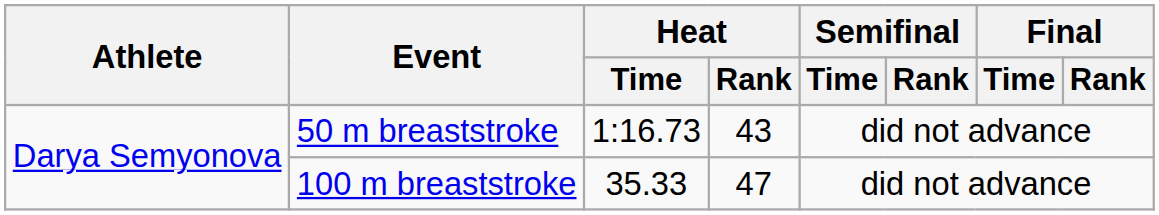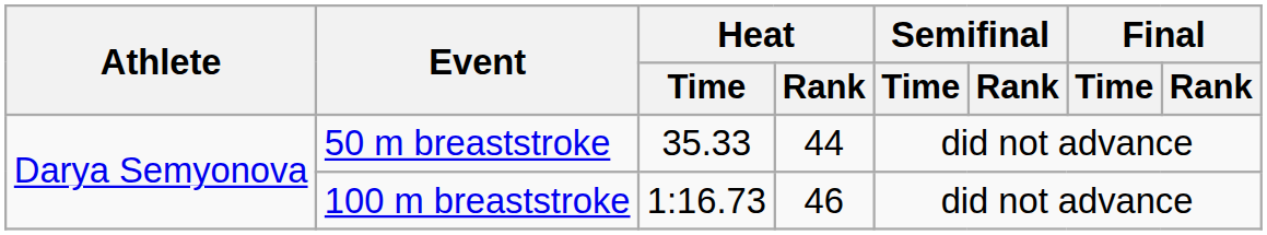50 m breaststroke | Heat / Time: 1:16.73 -> 35.33
50 m breaststroke | Heat / Rank: 43 -> 44
100 m breaststroke | Heat / Time: 35.33 -> 1:16.73
100 m breaststroke | Heat / Rank: 47 -> 46
